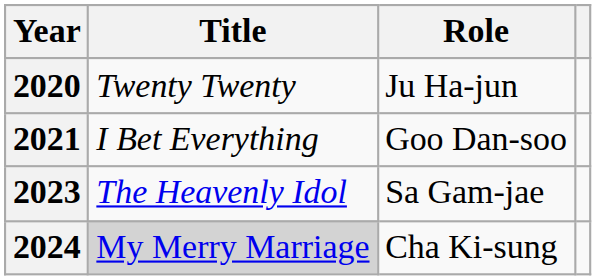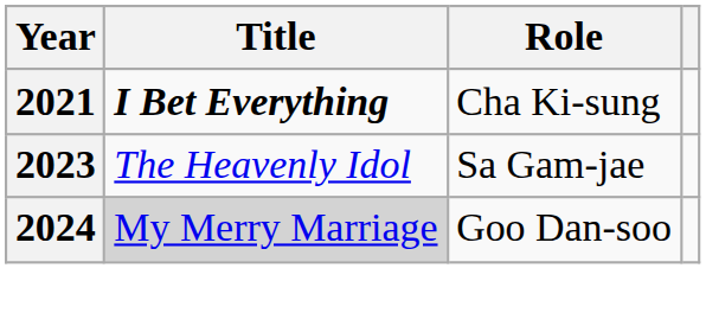- row: 2020 | Twenty Twenty | Ju Ha-jun
2021 | Title: normal -> bold
2021 | Role: Goo Dan-soo -> Cha Ki-sung
2024 | Role: Cha Ki-sung -> Goo Dan-soo
